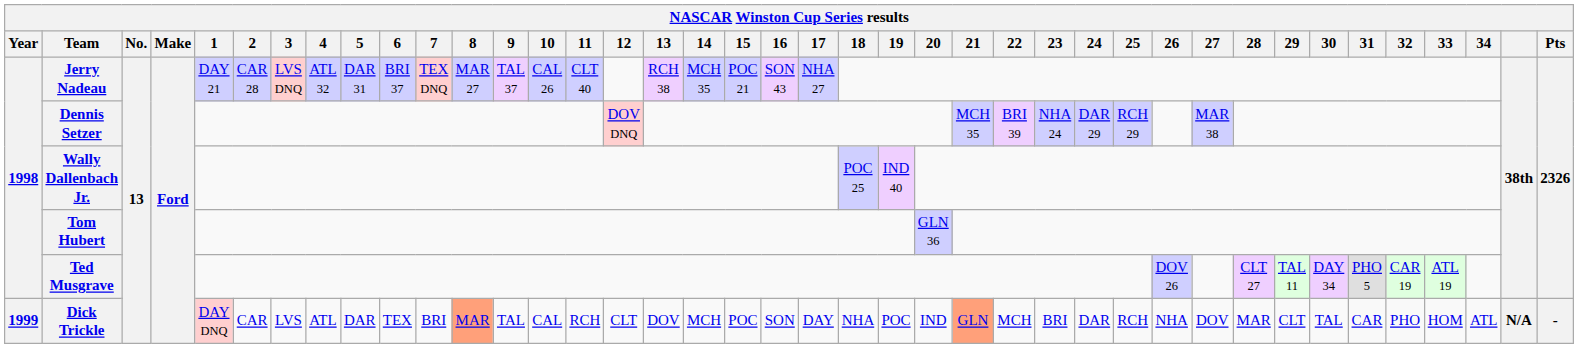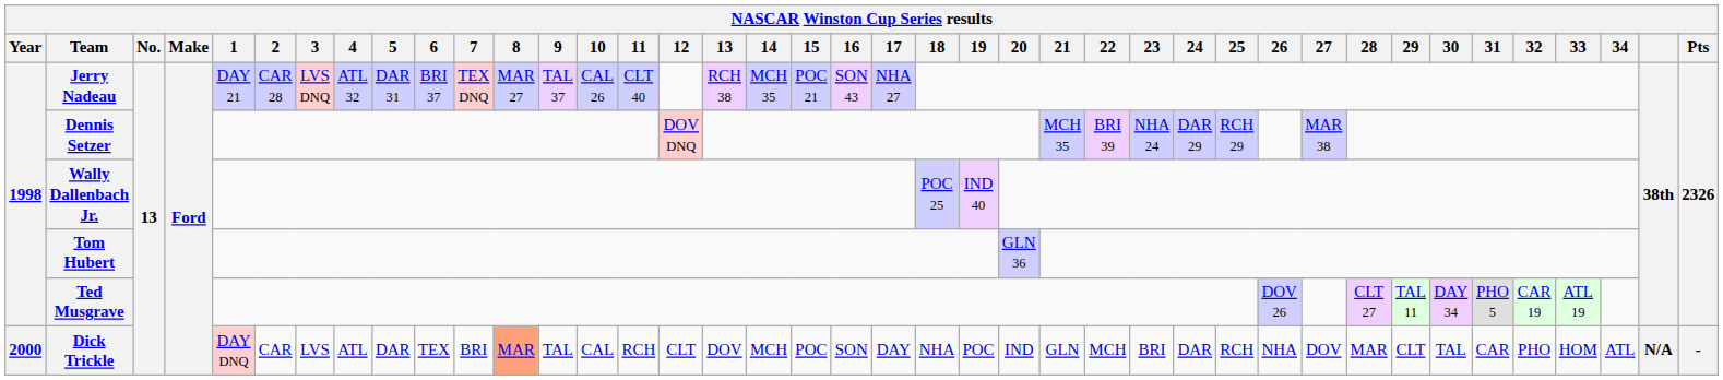Dick Trickle | Year: 1999 -> 2000
Dick Trickle | 21: lightsalmon background -> no background
